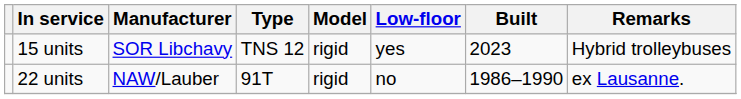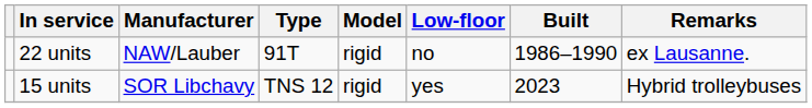rows swapped: 15 units <-> 22 units
